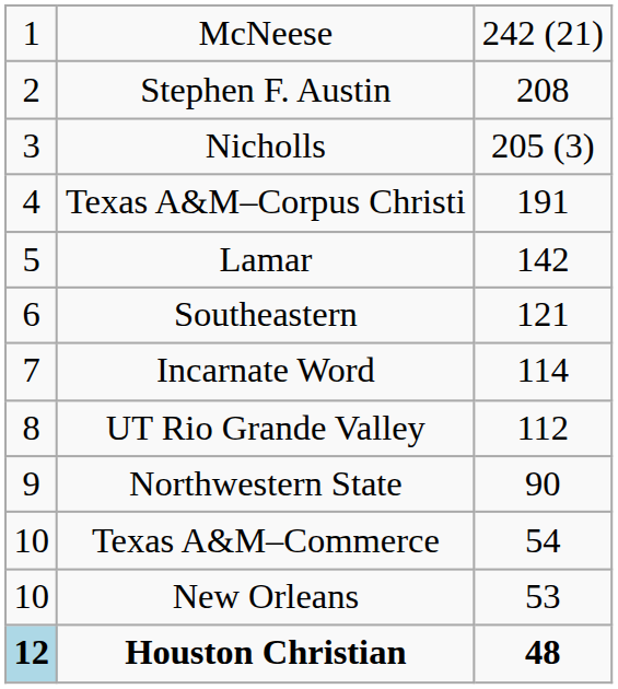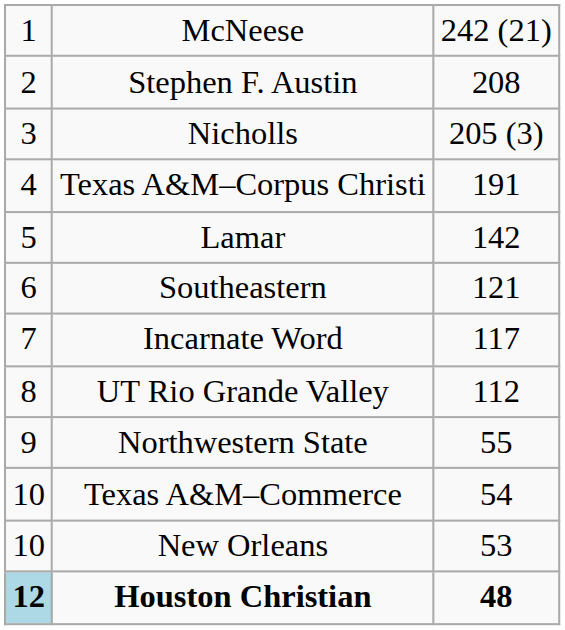Incarnate Word | column 3: 114 -> 117
Northwestern State | column 3: 90 -> 55
